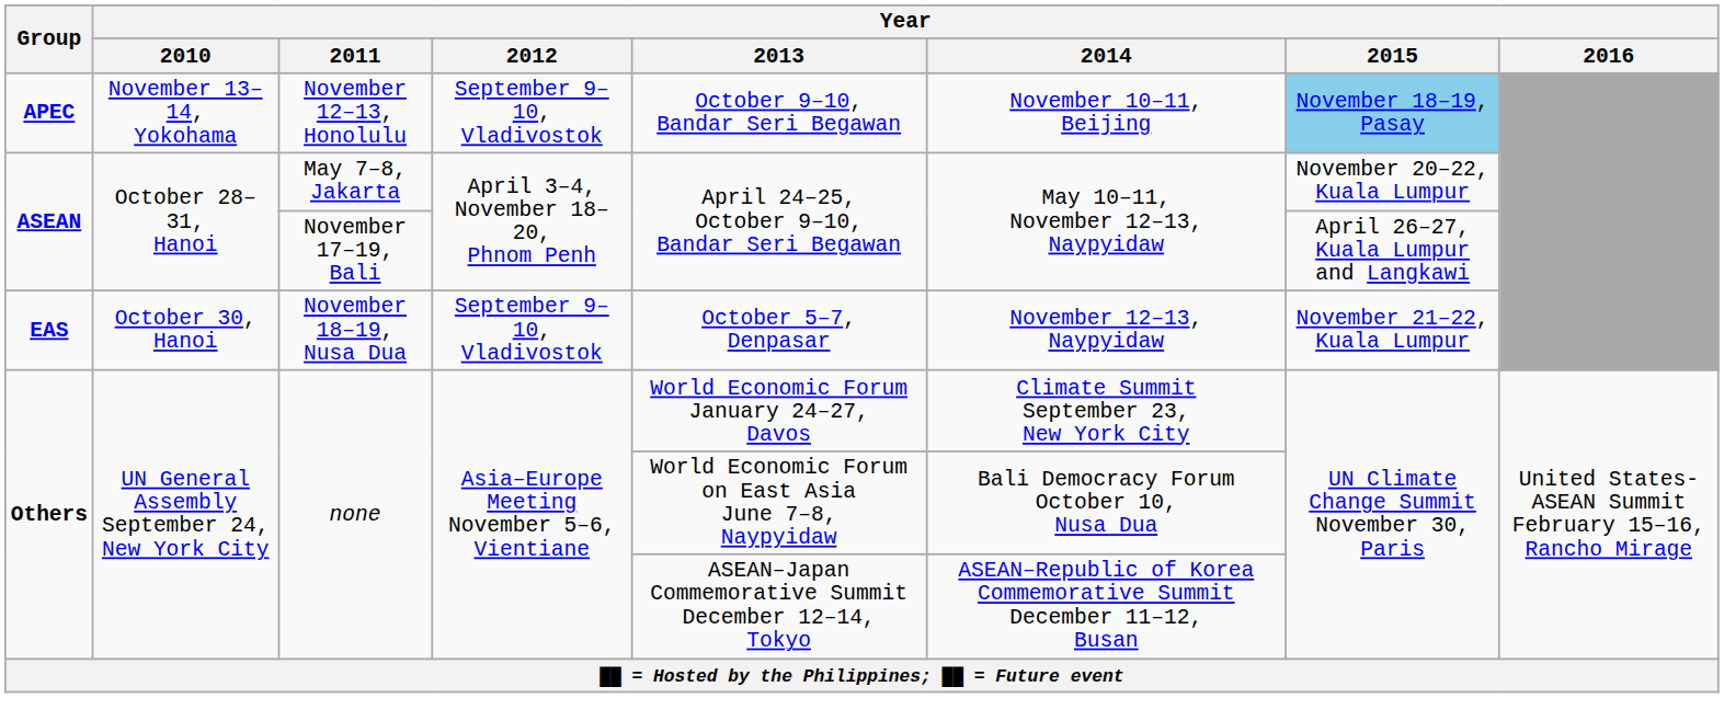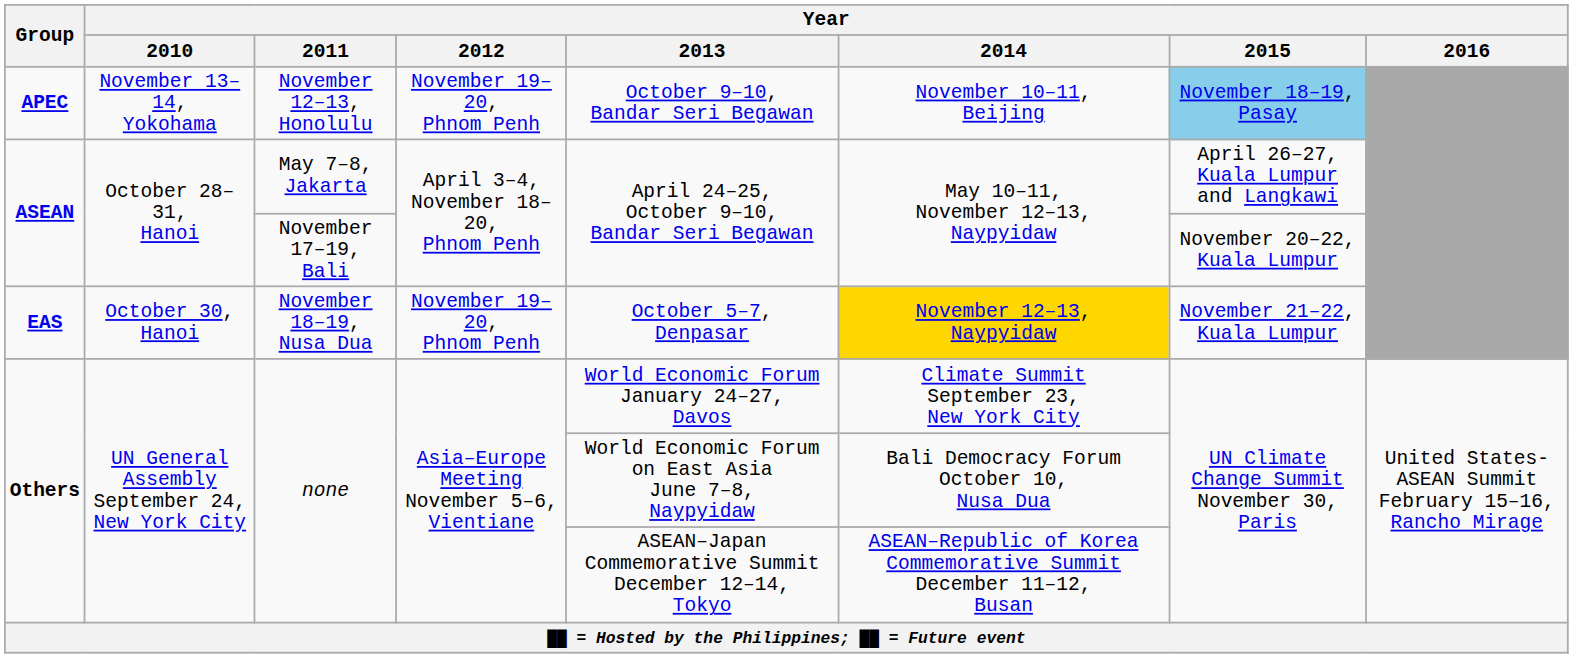November 12–13, Honolulu | Year / 2012: September 9–10, Vladivostok -> November 19–20, Phnom Penh
May 7–8, Jakarta | Year / 2015: November 20–22, Kuala Lumpur -> April 26–27, Kuala Lumpur and Langkawi
November 17–19, Bali | Year / 2015: April 26–27, Kuala Lumpur and Langkawi -> November 20–22, Kuala Lumpur
November 18–19, Nusa Dua | Year / 2012: September 9–10, Vladivostok -> November 19–20, Phnom Penh
November 18–19, Nusa Dua | Year / 2014: no background -> gold background
